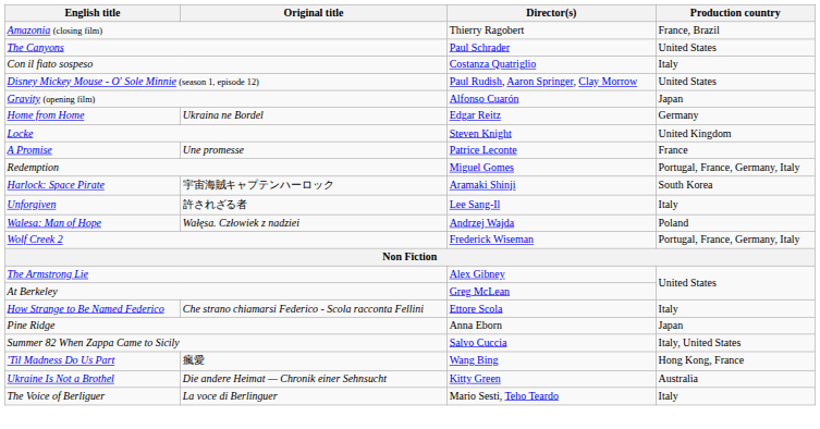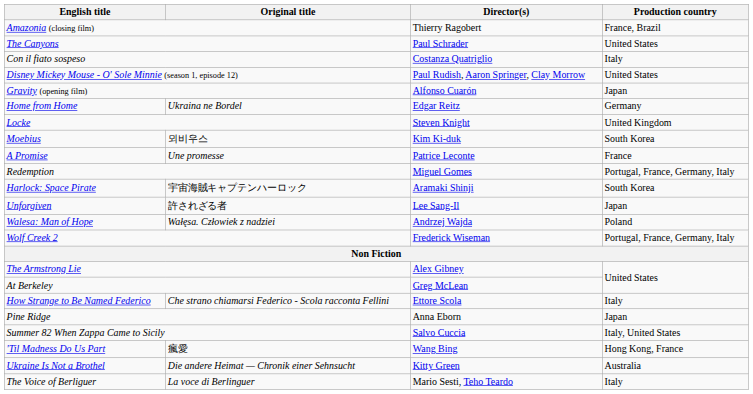+ row: Moebius | 뫼비우스 | Kim Ki-duk | South Korea
Unforgiven | Production country: Italy -> Japan
